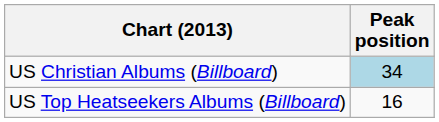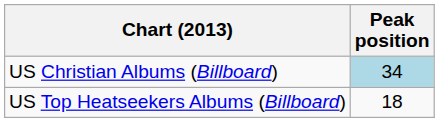US Top Heatseekers Albums (Billboard) | Peak position: 16 -> 18
